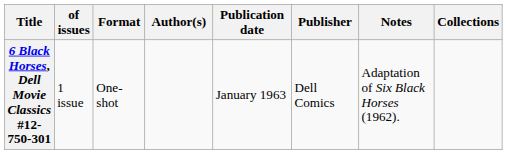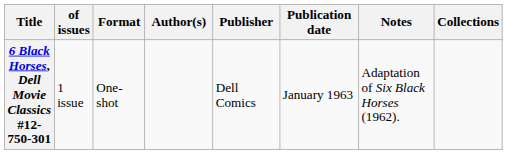columns swapped: Publisher <-> Publication date
